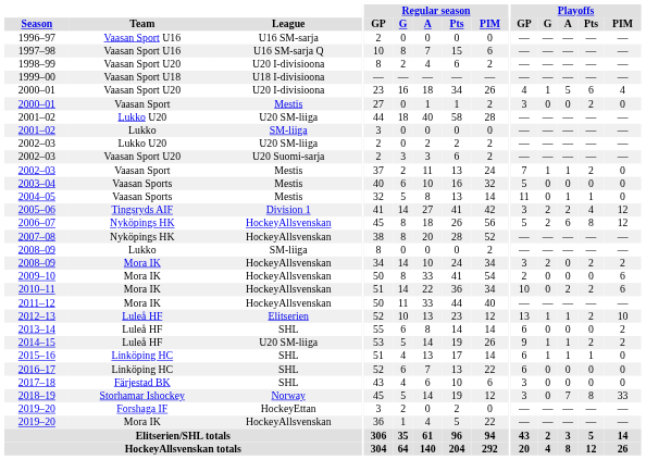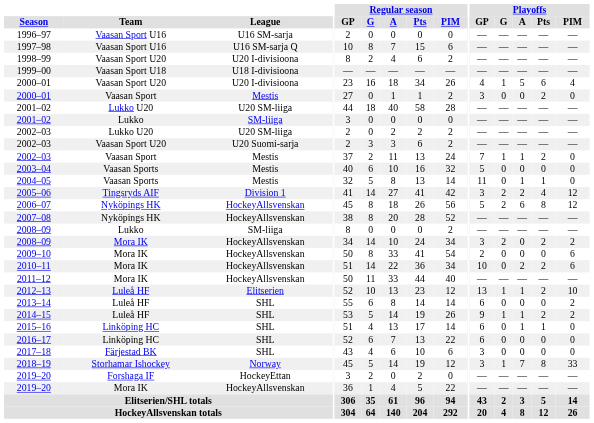2014–15 | League: U20 SM-liiga -> SHL
2015–16 | Playoffs / G: 1 -> 0
2018–19 | Playoffs / G: 0 -> 1
